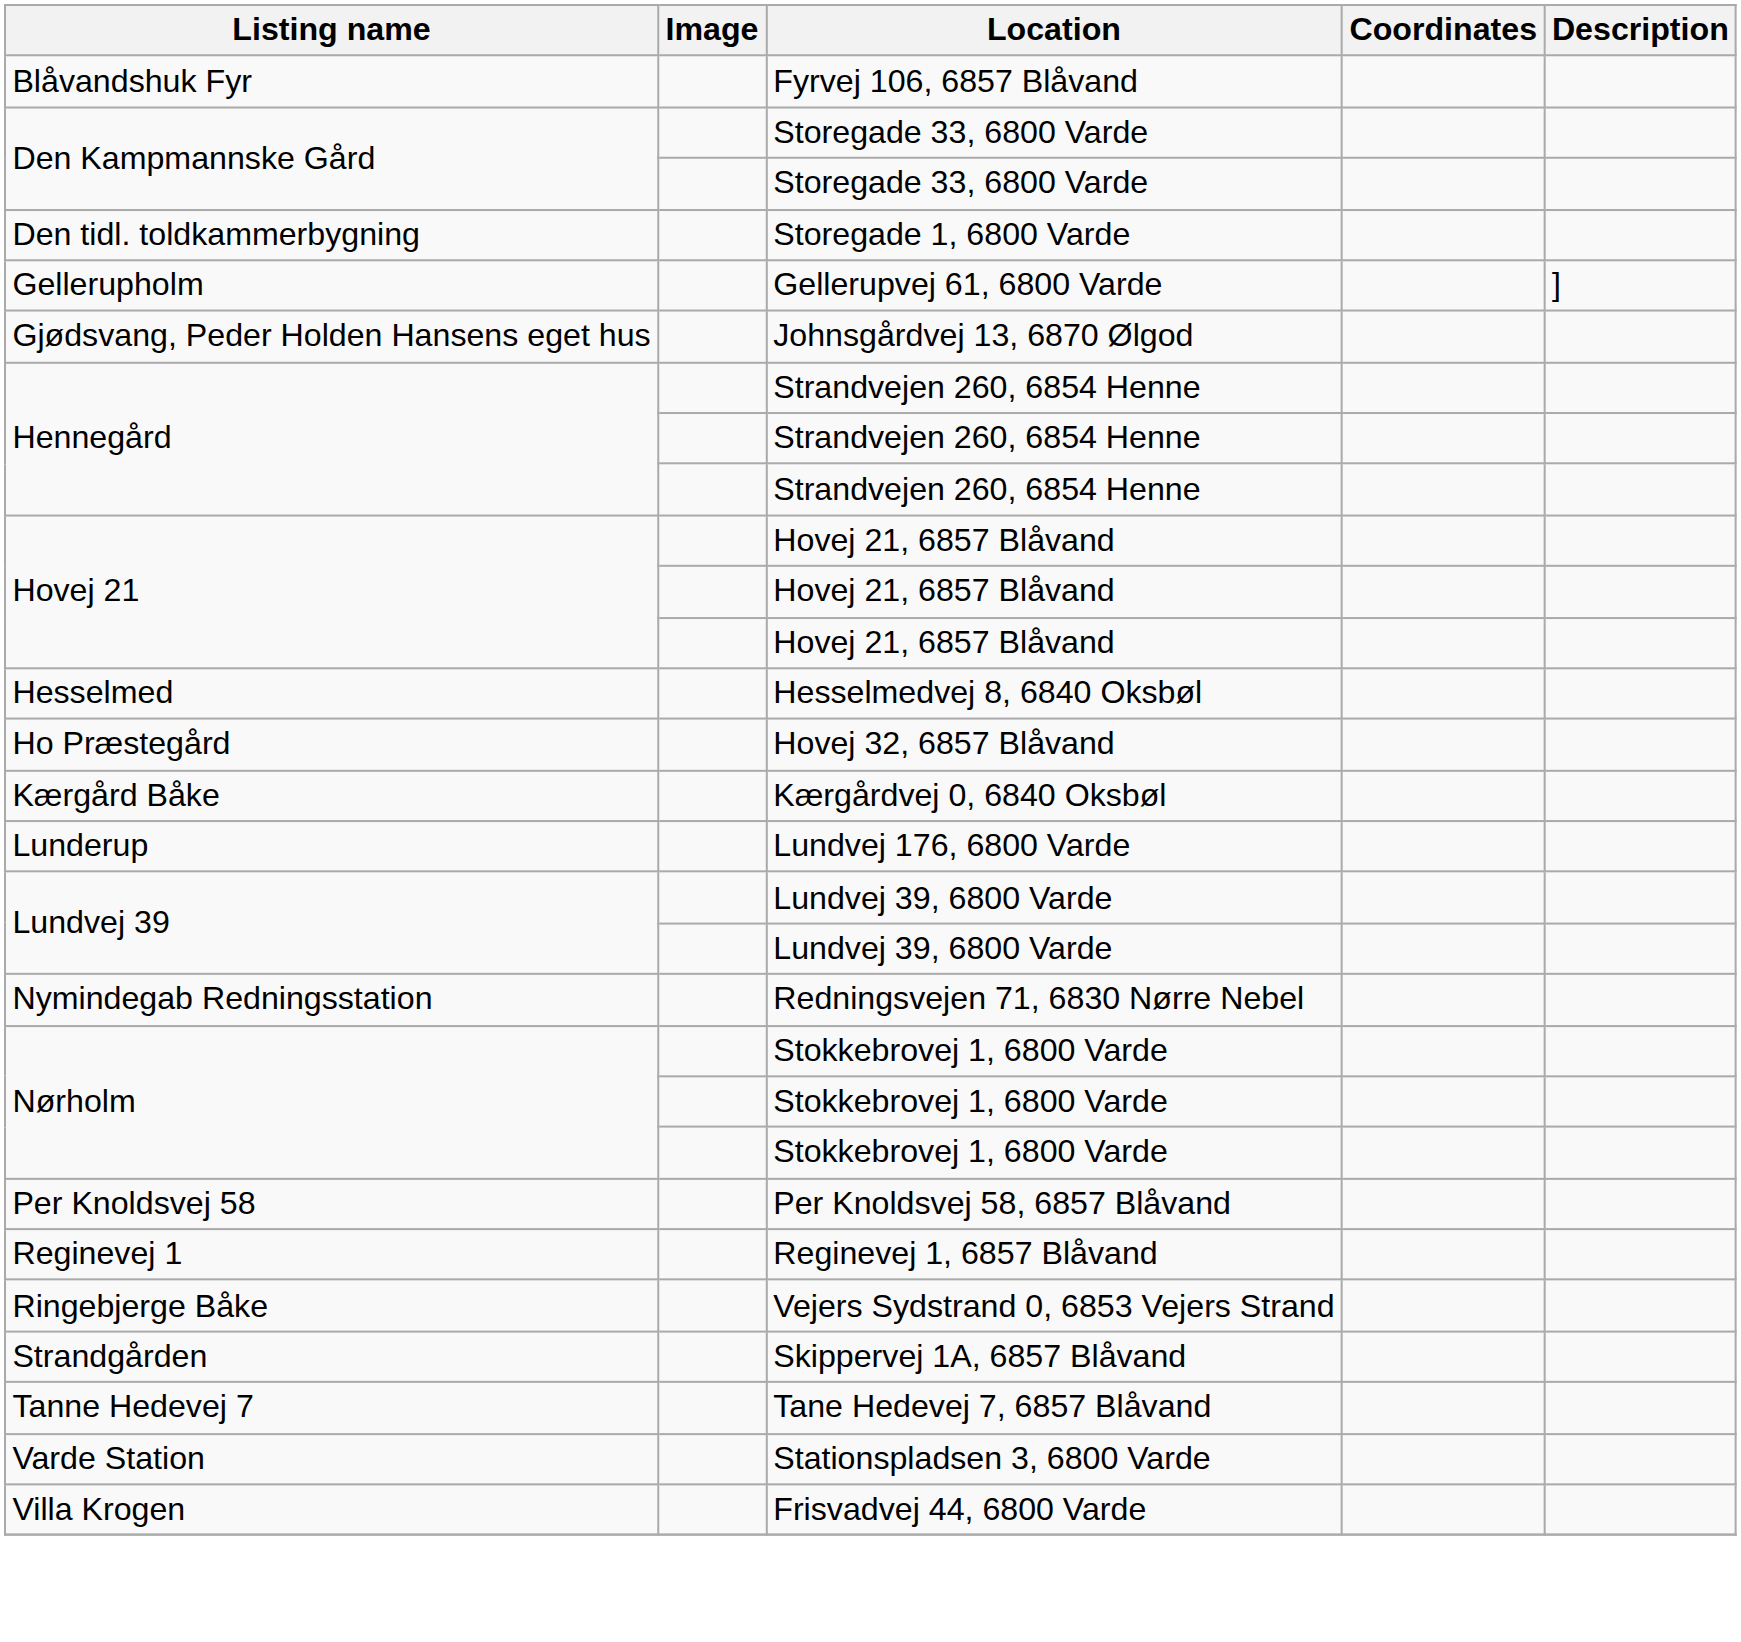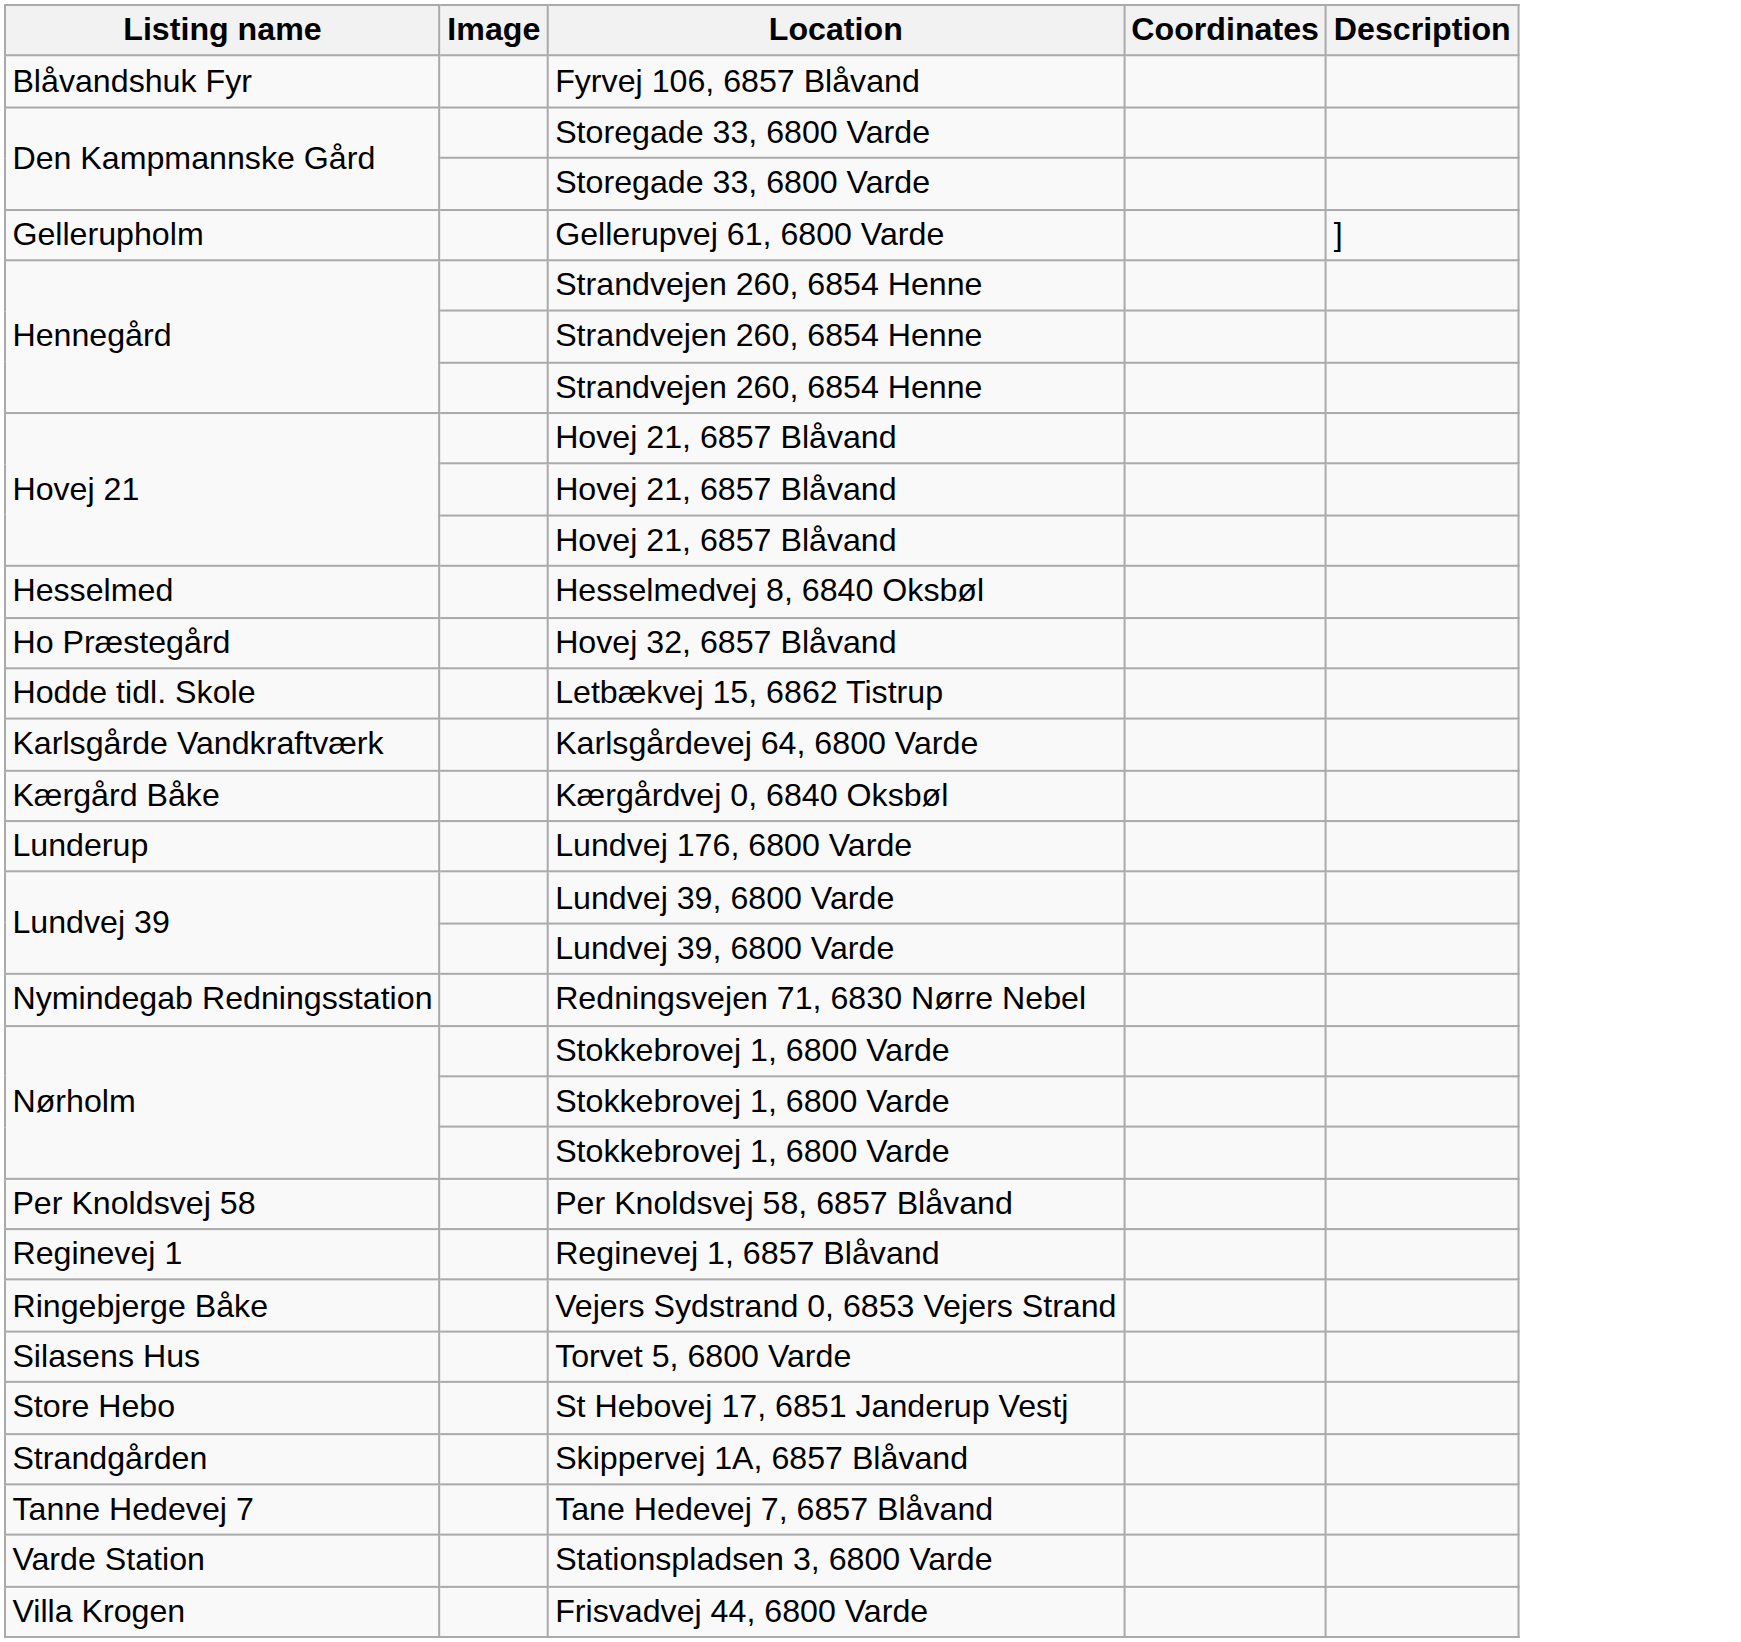- row: Den tidl. toldkammerbygning | Storegade 1, 6800 Varde
- row: Gjødsvang, Peder Holden Hansens eget hus | Johnsgårdvej 13, 6870 Ølgod
+ row: Hodde tidl. Skole | Letbækvej 15, 6862 Tistrup
+ row: Karlsgårde Vandkraftværk | Karlsgårdevej 64, 6800 Varde
+ row: Silasens Hus | Torvet 5, 6800 Varde
+ row: Store Hebo | St Hebovej 17, 6851 Janderup Vestj
